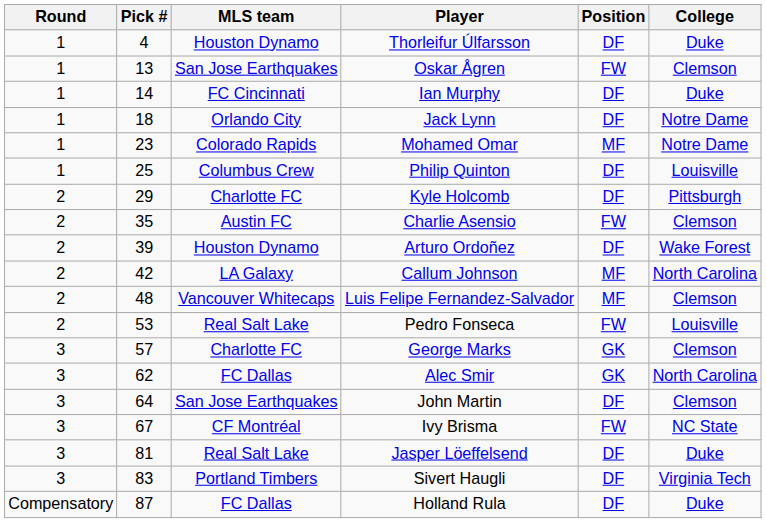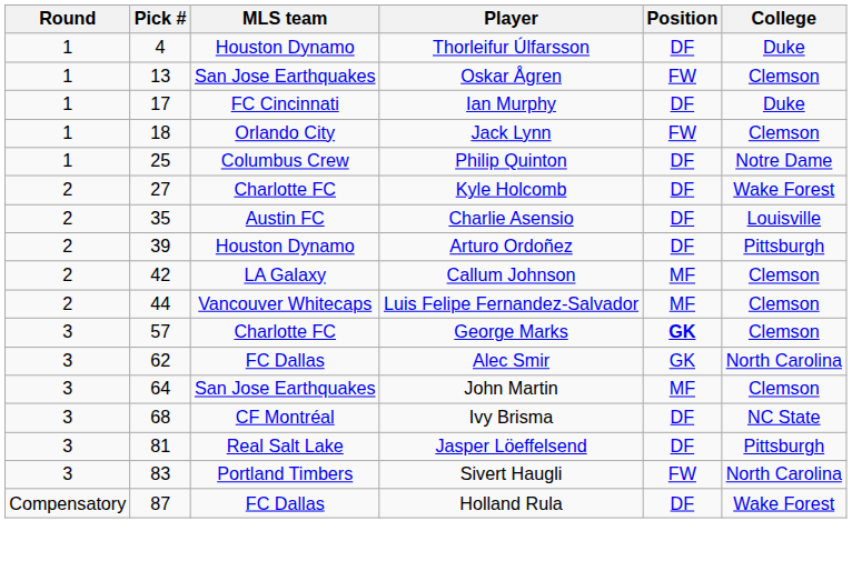Ian Murphy | Pick #: 14 -> 17
Jack Lynn | Position: DF -> FW
Jack Lynn | College: Notre Dame -> Clemson
- row: 1 | 23 | Colorado Rapids | Mohamed Omar | MF | Notre Dame
Philip Quinton | College: Louisville -> Notre Dame
Kyle Holcomb | Pick #: 29 -> 27
Kyle Holcomb | College: Pittsburgh -> Wake Forest
Charlie Asensio | Position: FW -> DF
Charlie Asensio | College: Clemson -> Louisville
Arturo Ordoñez | College: Wake Forest -> Pittsburgh
Callum Johnson | College: North Carolina -> Clemson
Luis Felipe Fernandez-Salvador | Pick #: 48 -> 44
- row: 2 | 53 | Real Salt Lake | Pedro Fonseca | FW | Louisville
George Marks | Position: normal -> bold
John Martin | Position: DF -> MF
Ivy Brisma | Pick #: 67 -> 68
Ivy Brisma | Position: FW -> DF
Jasper Löeffelsend | College: Duke -> Pittsburgh
Sivert Haugli | Position: DF -> FW
Sivert Haugli | College: Virginia Tech -> North Carolina
Holland Rula | College: Duke -> Wake Forest
